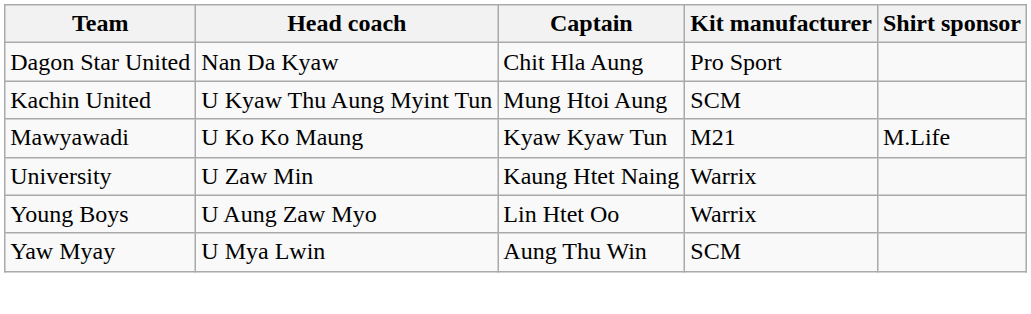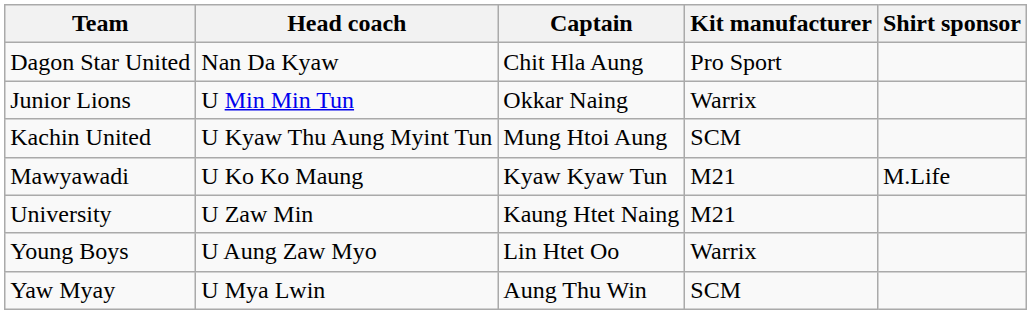+ row: Junior Lions | U Min Min Tun | Okkar Naing | Warrix
University | Kit manufacturer: Warrix -> M21
